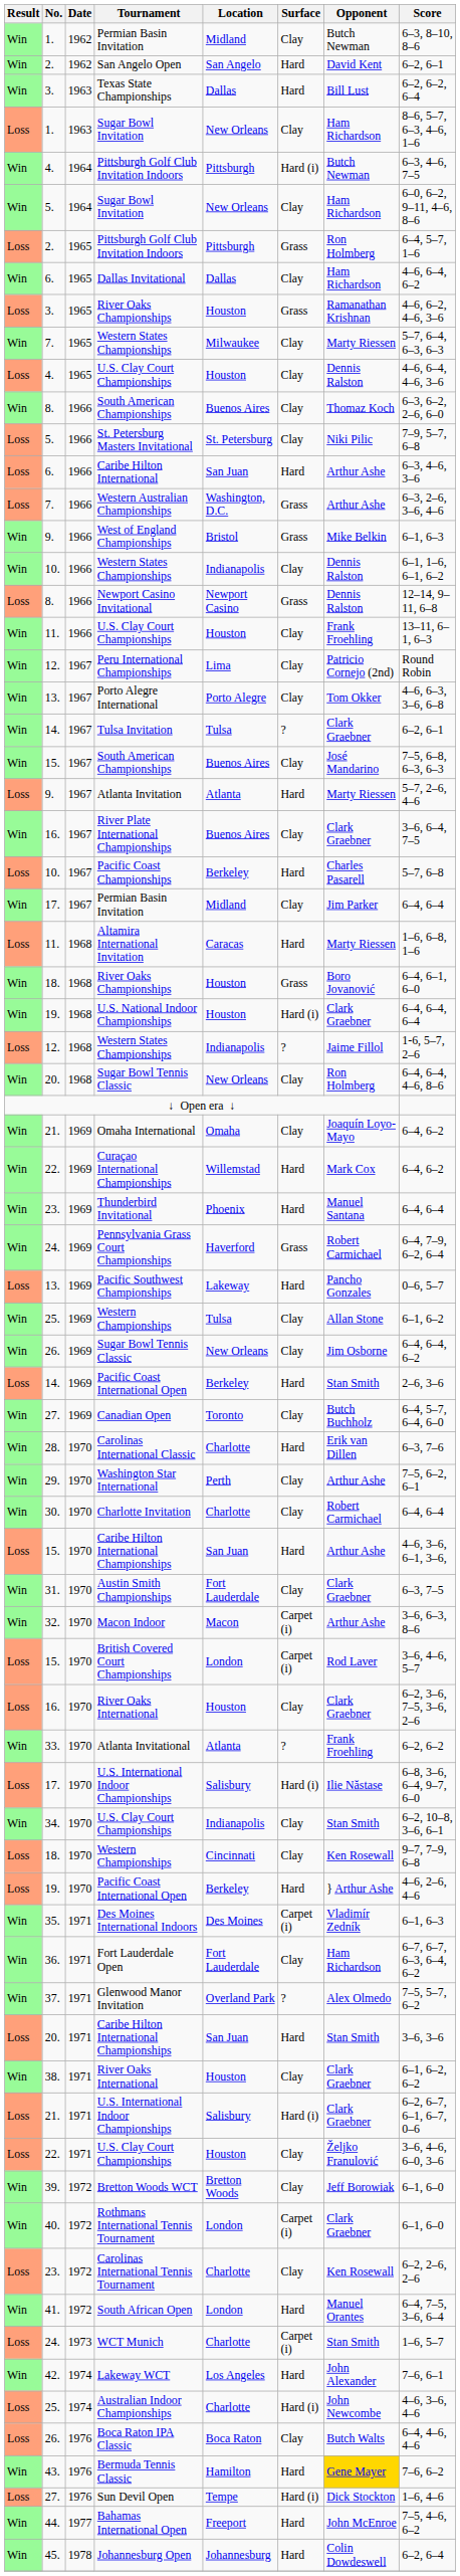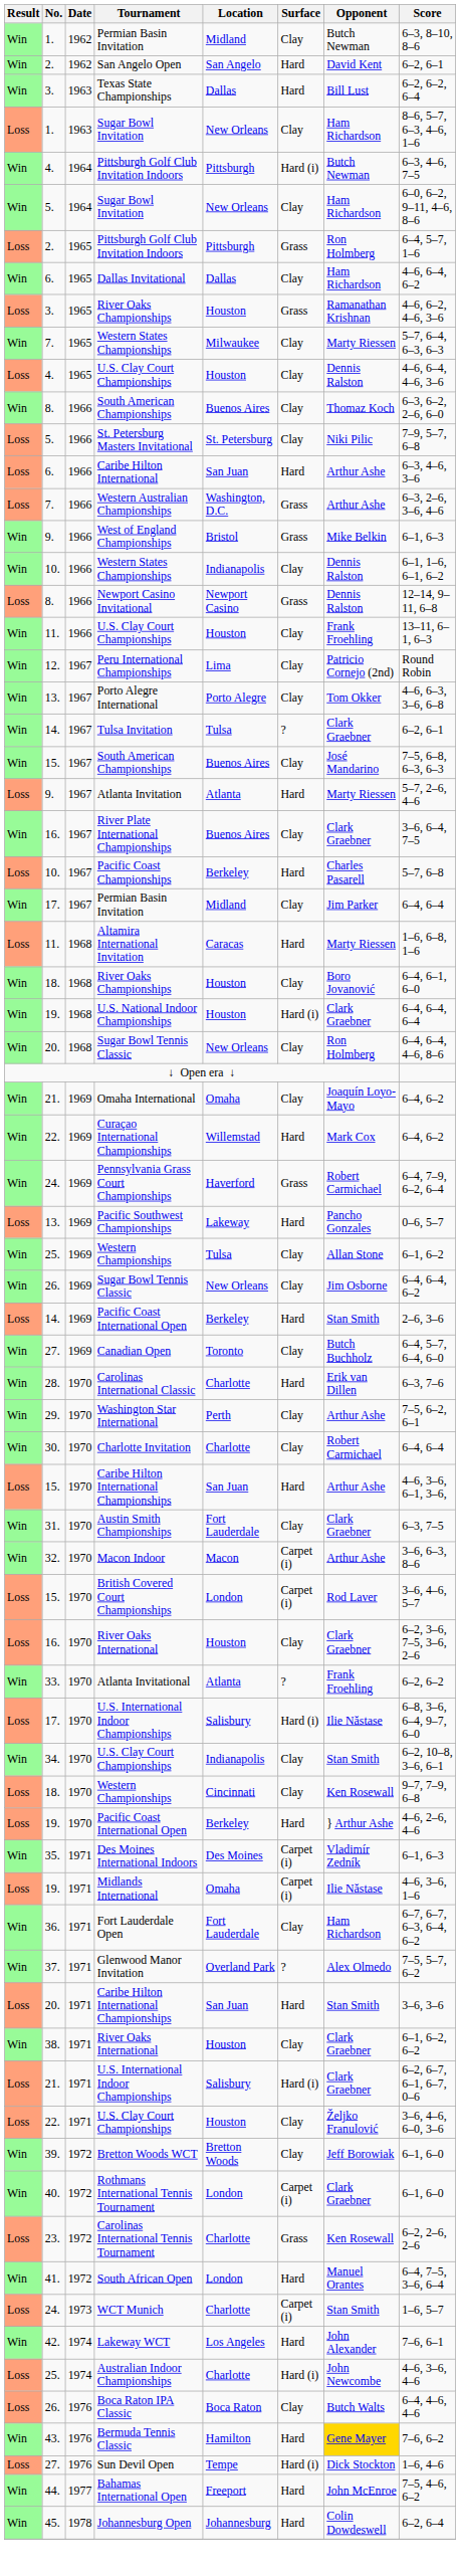18. / River Oaks Championships | Surface: Grass -> Clay
- row: Loss | 12. | 1968 | Western States Championships | Indianapolis | ? | Jaime Fillol | 1-6, 5–7, 2–6
- row: Win | 23. | 1969 | Thunderbird Invitational | Phoenix | Hard | Manuel Santana | 6–4, 6–4
+ row: Loss | 19. | 1971 | Midlands International | Omaha | Carpet (i) | Ilie Năstase | 4–6, 3–6, 1–6
Carolinas International Tennis Tournament | Surface: Clay -> Grass
